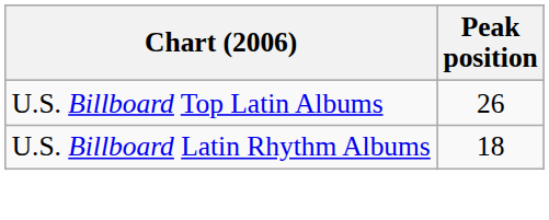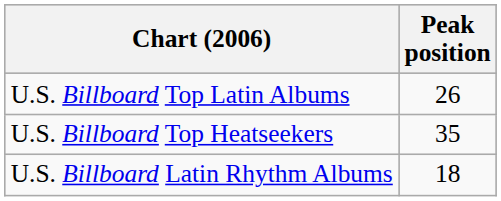+ row: U.S. Billboard Top Heatseekers | 35
